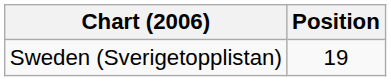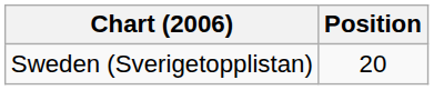Sweden (Sverigetopplistan) | Position: 19 -> 20
